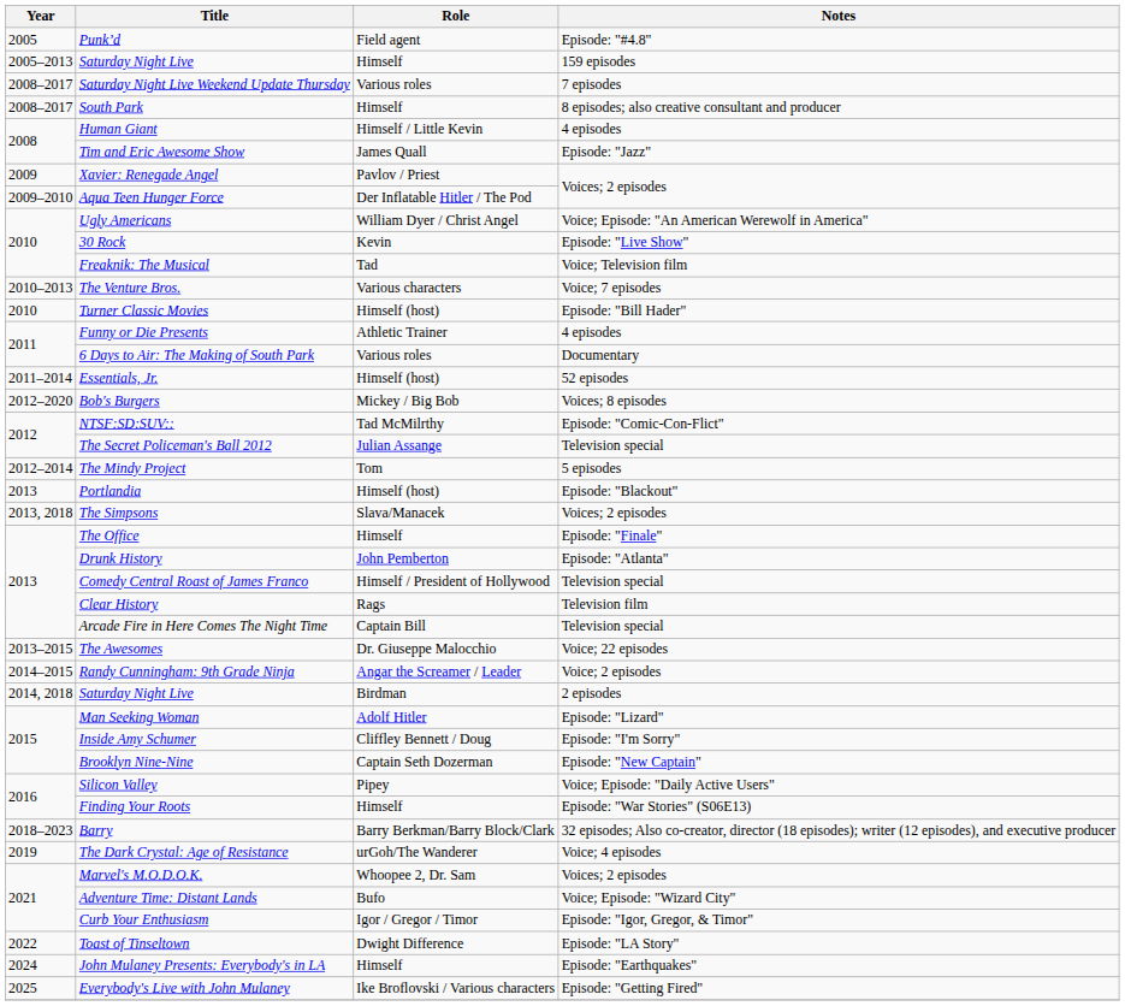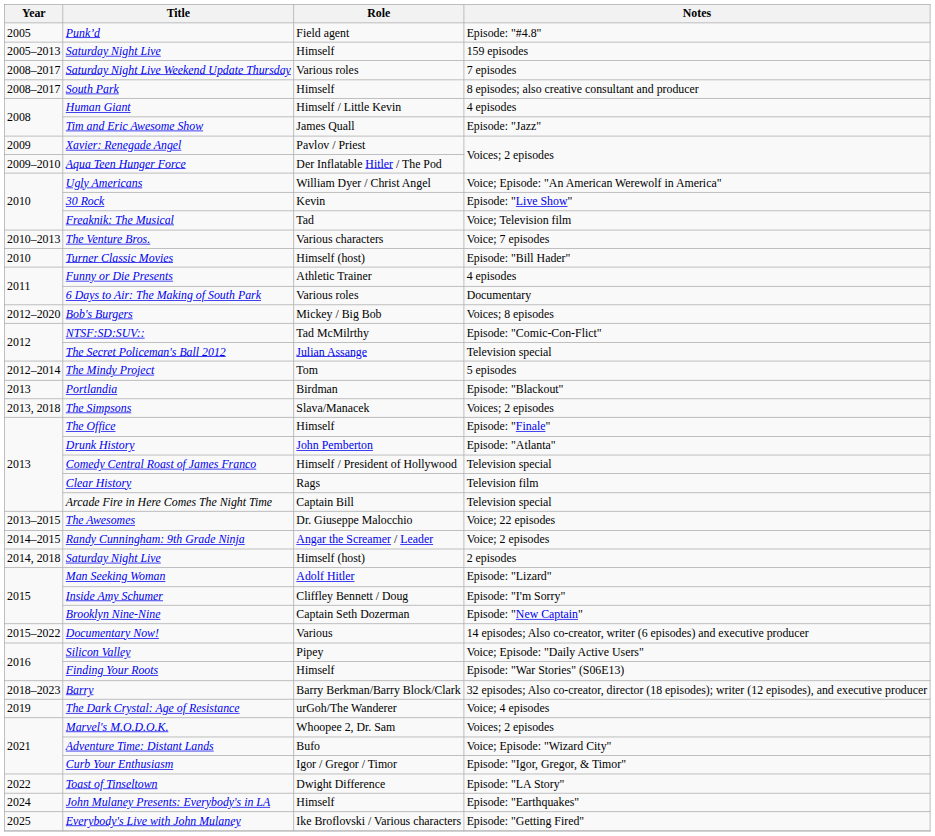- row: 2011–2014 | Essentials, Jr. | Himself (host) | 52 episodes
Portlandia | Role: Himself (host) -> Birdman
Saturday Night Live / 2 episodes | Role: Birdman -> Himself (host)
+ row: 2015–2022 | Documentary Now! | Various | 14 episodes; Also co-creator, writer (6 episodes) and executive producer
